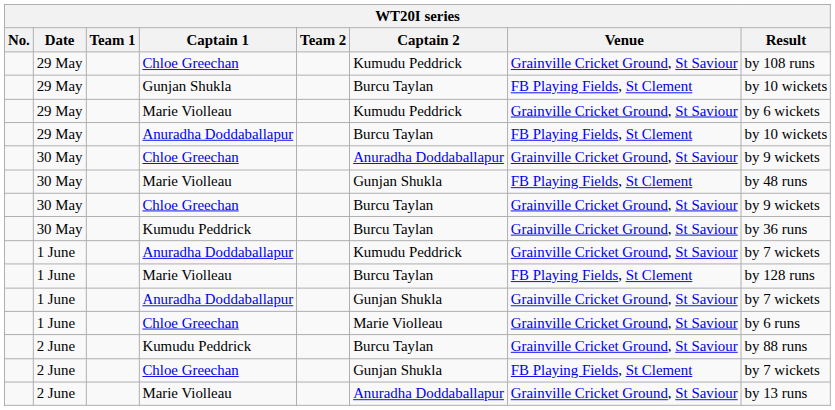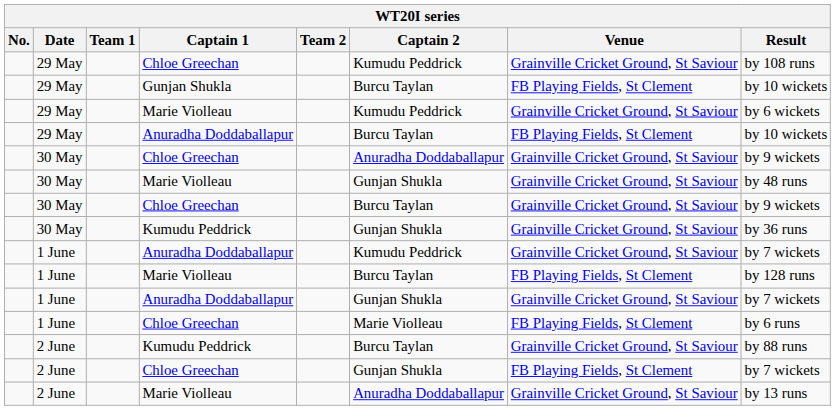30 May / Marie Violleau | Venue: FB Playing Fields, St Clement -> Grainville Cricket Ground, St Saviour
30 May / Kumudu Peddrick | Captain 2: Burcu Taylan -> Gunjan Shukla
1 June / Chloe Greechan | Venue: Grainville Cricket Ground, St Saviour -> FB Playing Fields, St Clement
